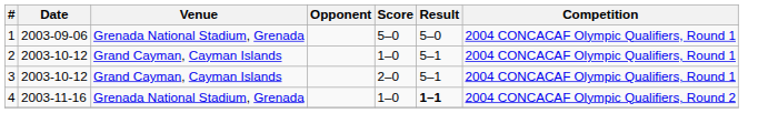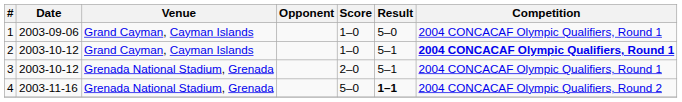1 | Venue: Grenada National Stadium, Grenada -> Grand Cayman, Cayman Islands
1 | Score: 5–0 -> 1–0
2 | Competition: normal -> bold
3 | Venue: Grand Cayman, Cayman Islands -> Grenada National Stadium, Grenada
4 | Score: 1–0 -> 5–0
